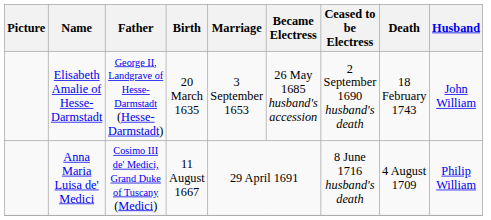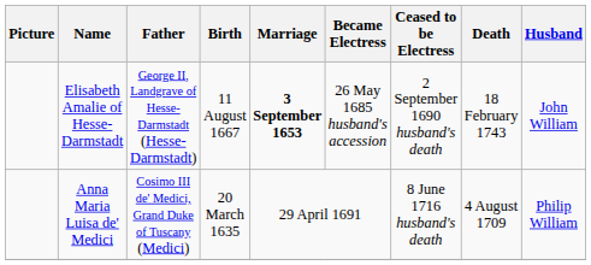Elisabeth Amalie of Hesse-Darmstadt | Birth: 20 March 1635 -> 11 August 1667
Elisabeth Amalie of Hesse-Darmstadt | Marriage: normal -> bold
Anna Maria Luisa de' Medici | Birth: 11 August 1667 -> 20 March 1635
